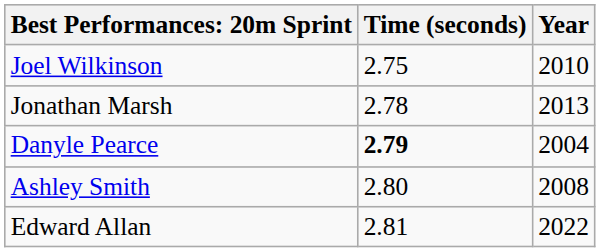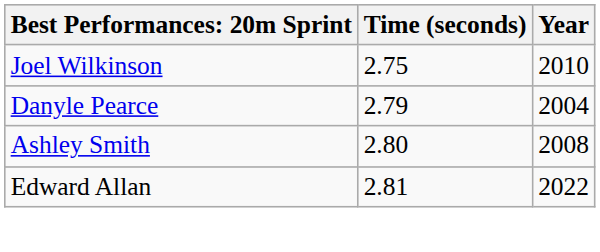- row: Jonathan Marsh | 2.78 | 2013
Danyle Pearce | Time (seconds): bold -> normal
